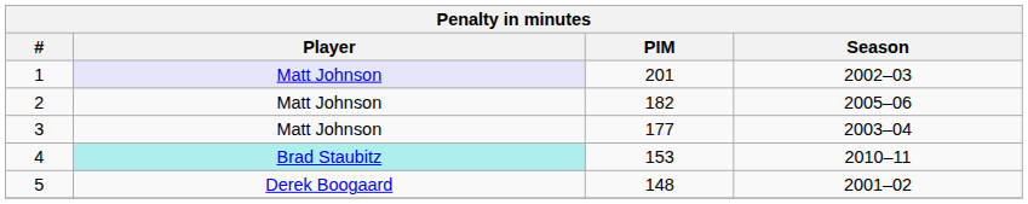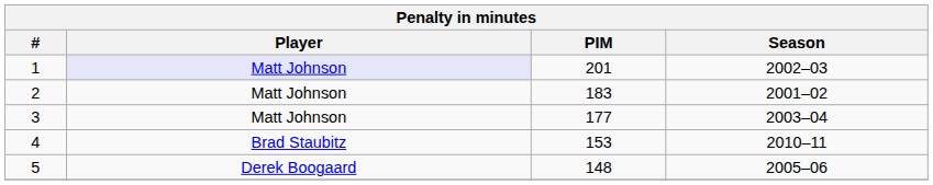2 | PIM: 182 -> 183
2 | Season: 2005–06 -> 2001–02
4 | Player: paleturquoise background -> no background
5 | Season: 2001–02 -> 2005–06
